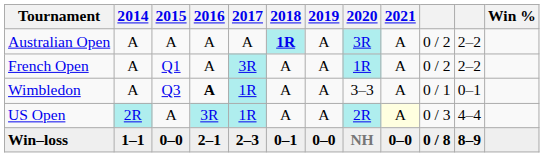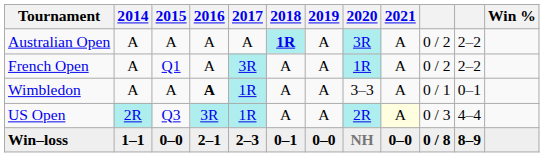Wimbledon | 2015: Q3 -> A
US Open | 2015: A -> Q3
